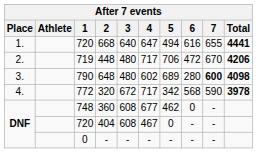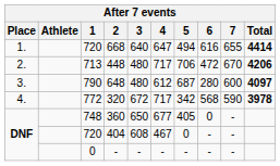668 | Total: 4441 -> 4414
448 | 1: 719 -> 713
648 | 4: 602 -> 612
648 | 5: 689 -> 687
648 | 7: bold -> normal
648 | Total: 4098 -> 4097
360 | 3: 608 -> 650
360 | 5: 462 -> 405
